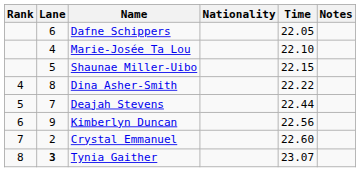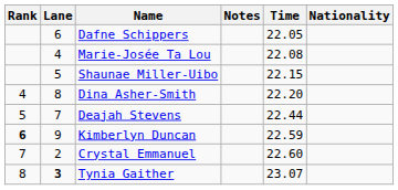columns swapped: Nationality <-> Notes
Marie-Josée Ta Lou | Time: 22.10 -> 22.08
Dina Asher-Smith | Time: 22.22 -> 22.20
Kimberlyn Duncan | Rank: normal -> bold
Kimberlyn Duncan | Time: 22.56 -> 22.59
